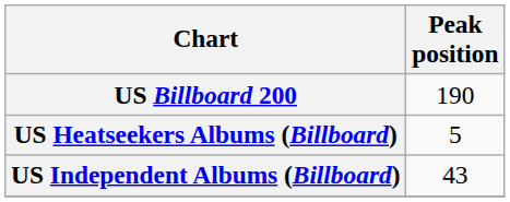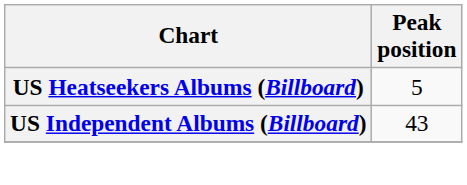- row: US Billboard 200 | 190
